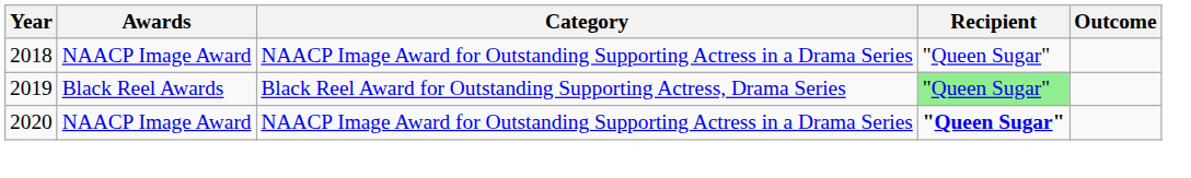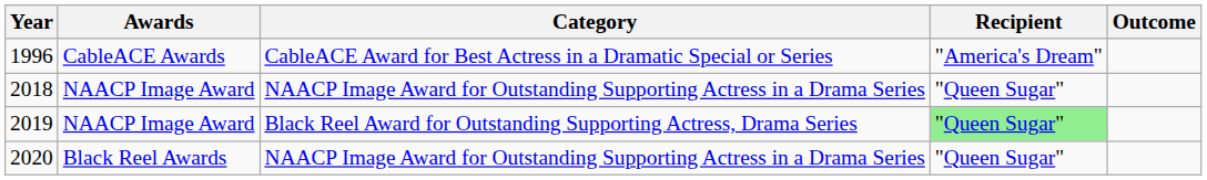+ row: 1996 | CableACE Awards | CableACE Award for Best Actress in a Dramatic Special or Series | "America's Dream"
2019 | Awards: Black Reel Awards -> NAACP Image Award
2020 | Awards: NAACP Image Award -> Black Reel Awards
2020 | Recipient: bold -> normal
